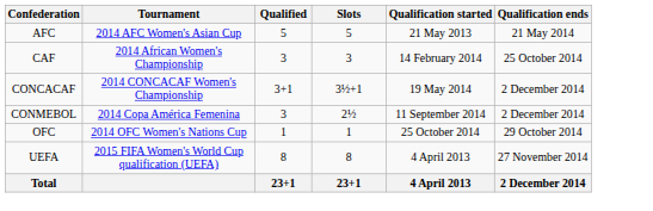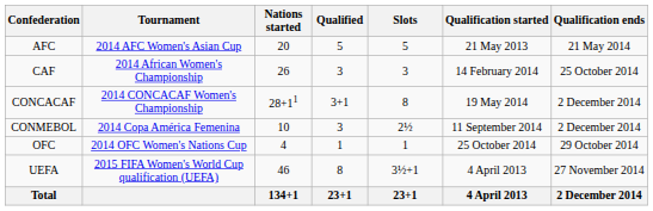+ column: Nations started | 20 | 26 | 28+11 | 10 | 4 | 46 | 134+1
CONCACAF | Slots: 3½+1 -> 8
UEFA | Slots: 8 -> 3½+1
